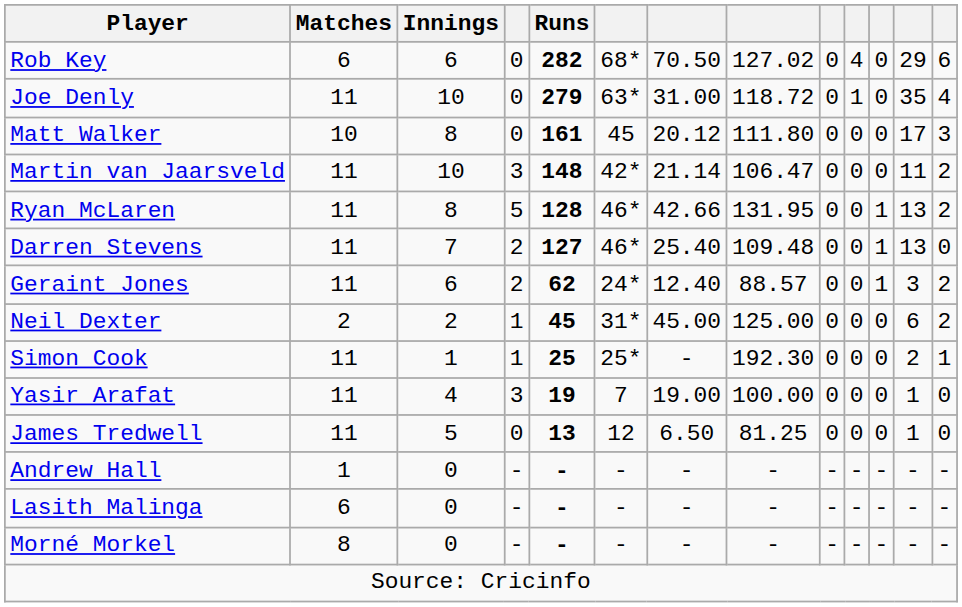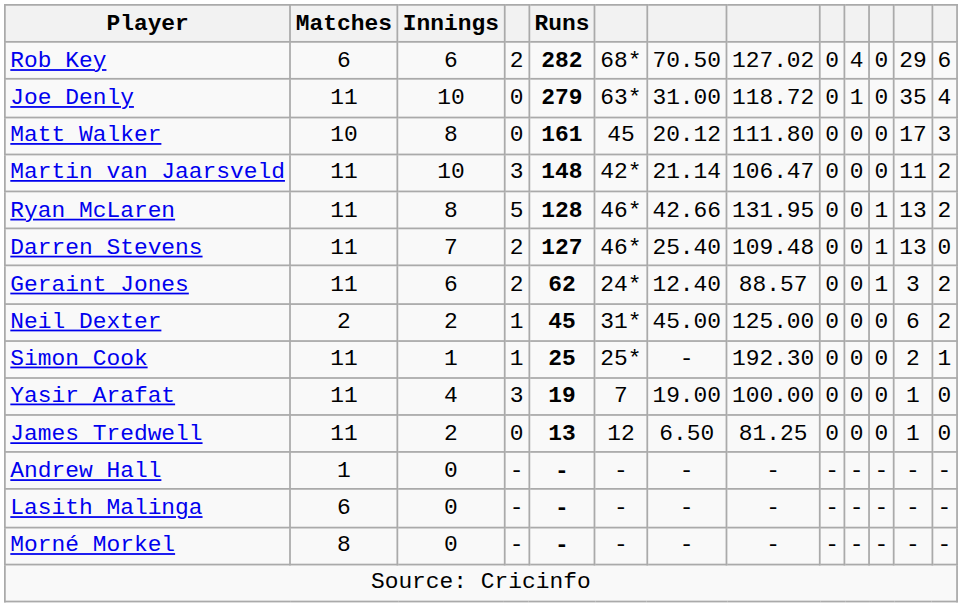Rob Key | column 4: 0 -> 2
James Tredwell | Innings: 5 -> 2
